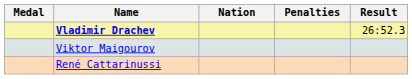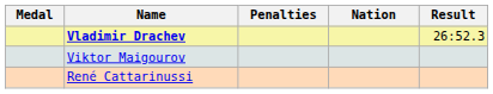columns swapped: Nation <-> Penalties
